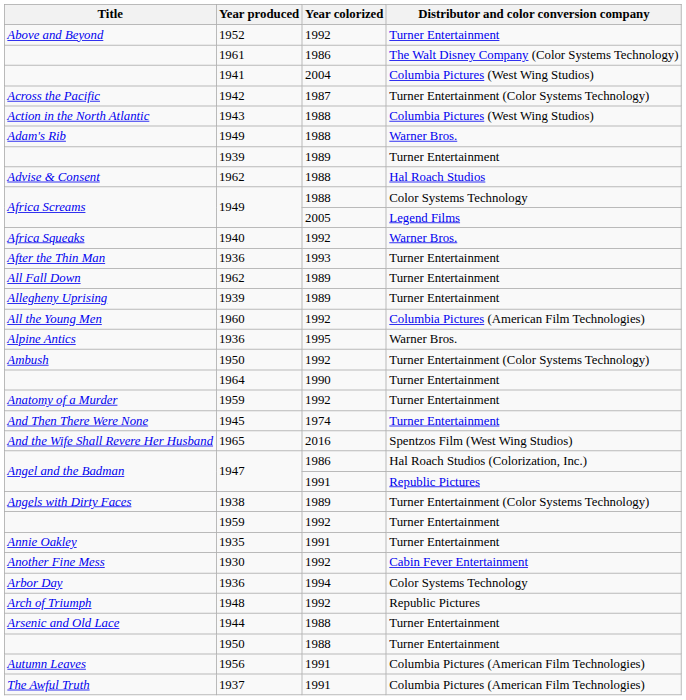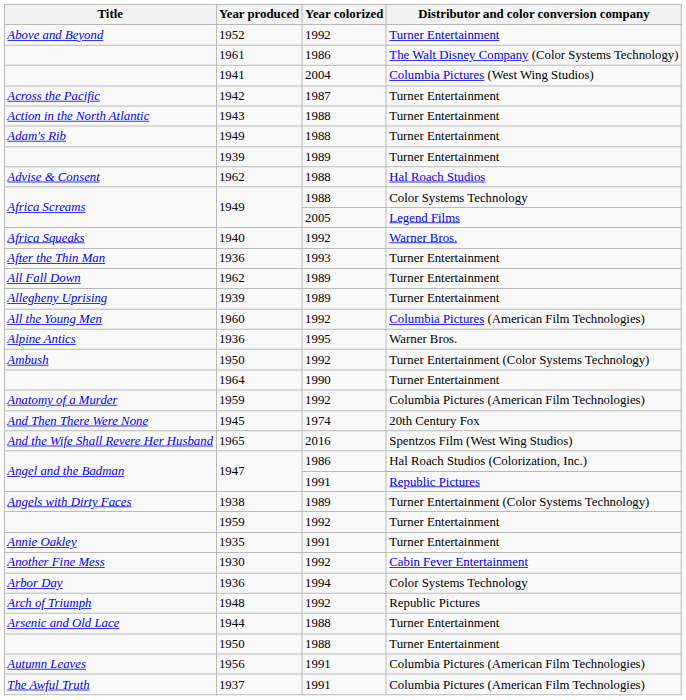Across the Pacific | Distributor and color conversion company: Turner Entertainment (Color Systems Technology) -> Turner Entertainment
Action in the North Atlantic | Distributor and color conversion company: Columbia Pictures (West Wing Studios) -> Turner Entertainment
Adam's Rib | Distributor and color conversion company: Warner Bros. -> Turner Entertainment
Anatomy of a Murder | Distributor and color conversion company: Turner Entertainment -> Columbia Pictures (American Film Technologies)
And Then There Were None | Distributor and color conversion company: Turner Entertainment -> 20th Century Fox
